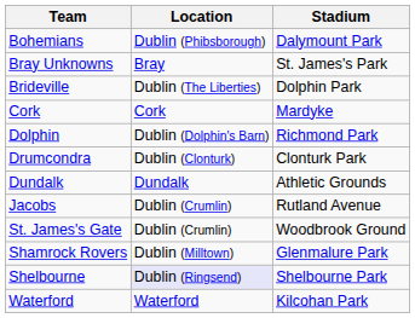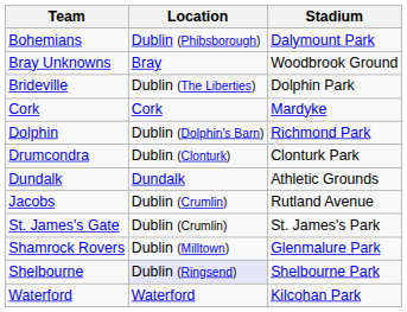Bray Unknowns | Stadium: St. James's Park -> Woodbrook Ground
St. James's Gate | Stadium: Woodbrook Ground -> St. James's Park
